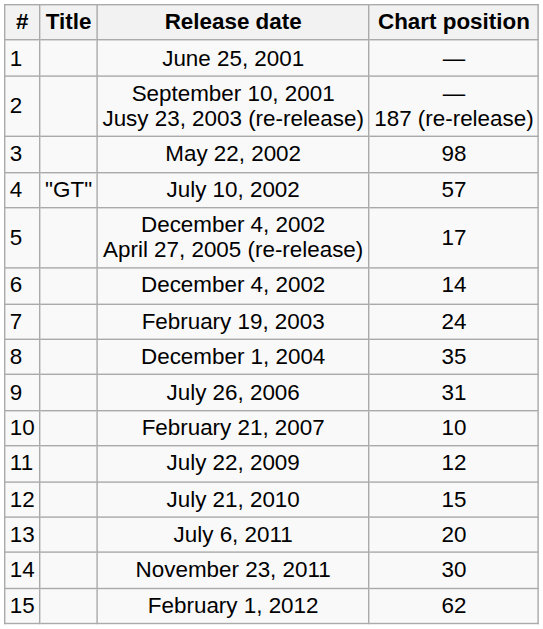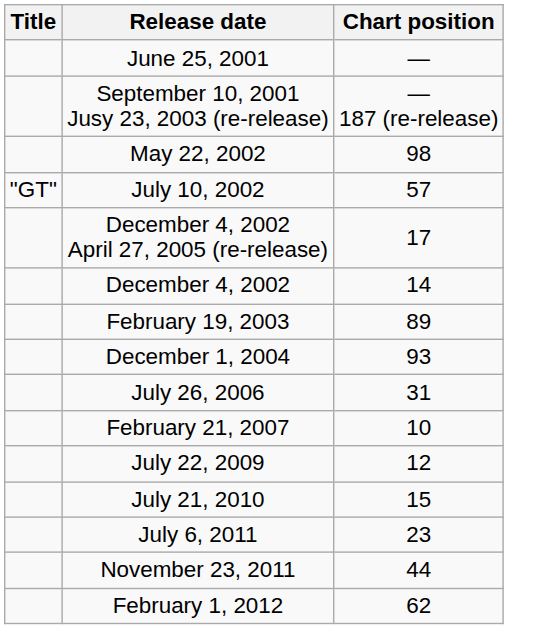- column: # | 1 | 2 | 3 | 4 | 5 | 6 | 7 | 8 | 9 | 10 | 11 | 12 | 13 | 14 | 15
February 19, 2003 | Chart position: 24 -> 89
December 1, 2004 | Chart position: 35 -> 93
July 6, 2011 | Chart position: 20 -> 23
November 23, 2011 | Chart position: 30 -> 44
